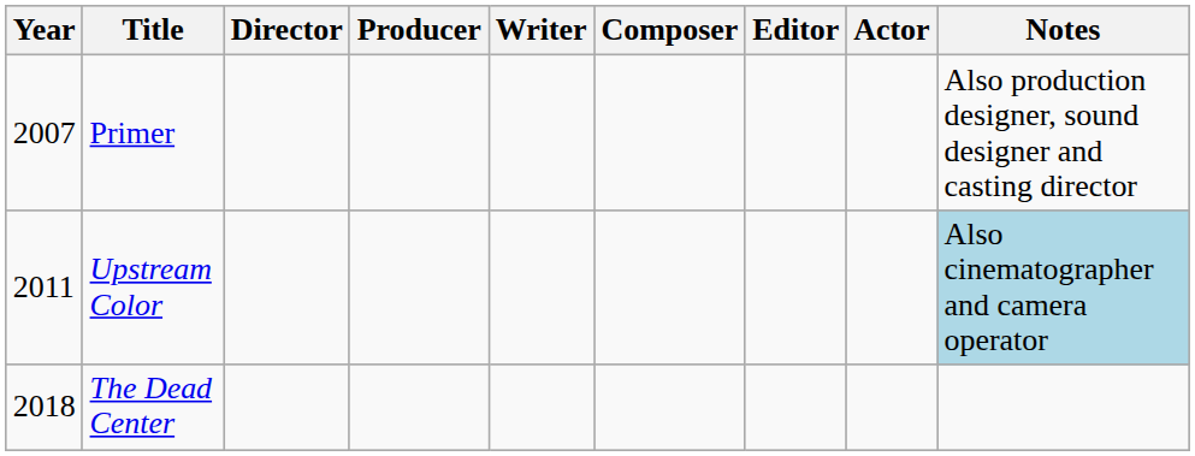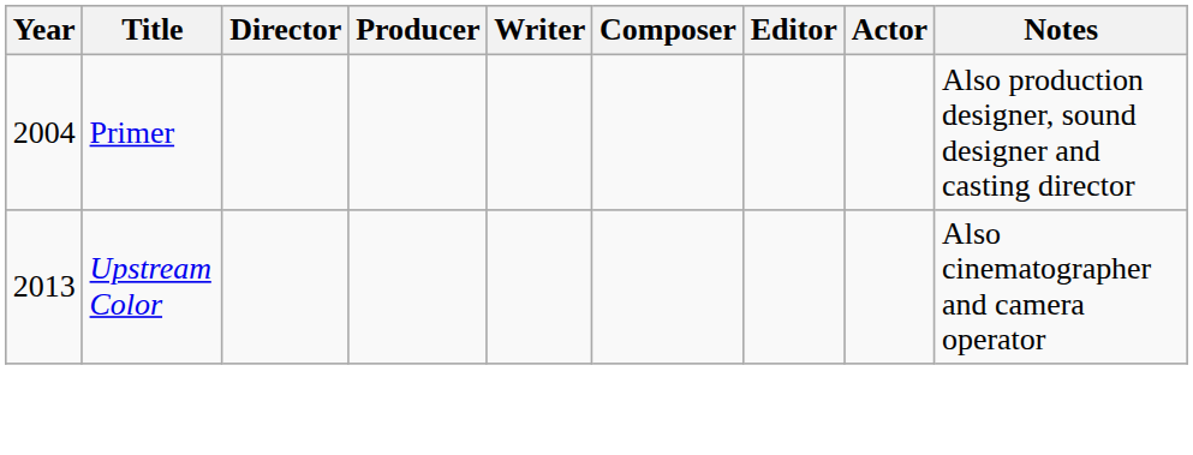Primer | Year: 2007 -> 2004
Upstream Color | Year: 2011 -> 2013
Upstream Color | Notes: lightblue background -> no background
- row: 2018 | The Dead Center
